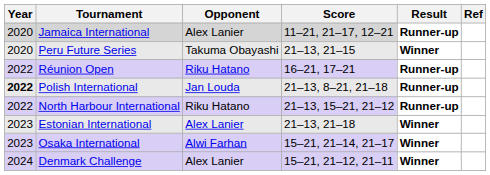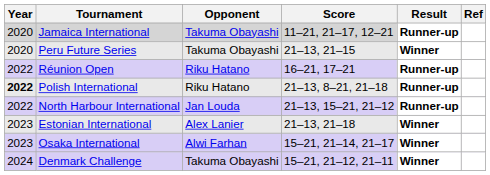Jamaica International | Opponent: Alex Lanier -> Takuma Obayashi
Polish International | Opponent: Jan Louda -> Riku Hatano
North Harbour International | Opponent: Riku Hatano -> Jan Louda
Denmark Challenge | Opponent: Alex Lanier -> Takuma Obayashi
